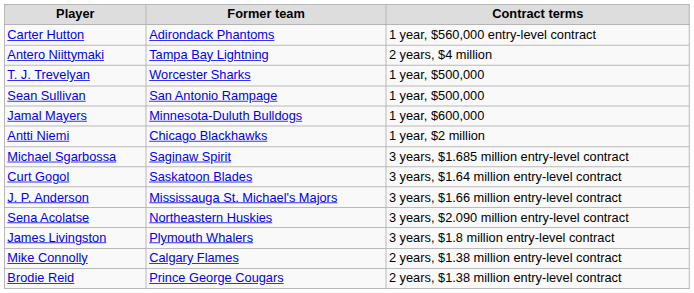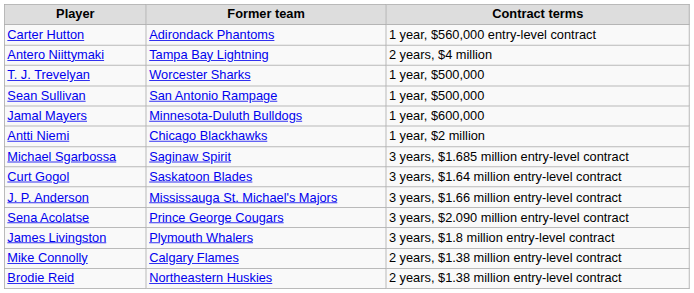Sena Acolatse | Former team: Northeastern Huskies -> Prince George Cougars
Brodie Reid | Former team: Prince George Cougars -> Northeastern Huskies
